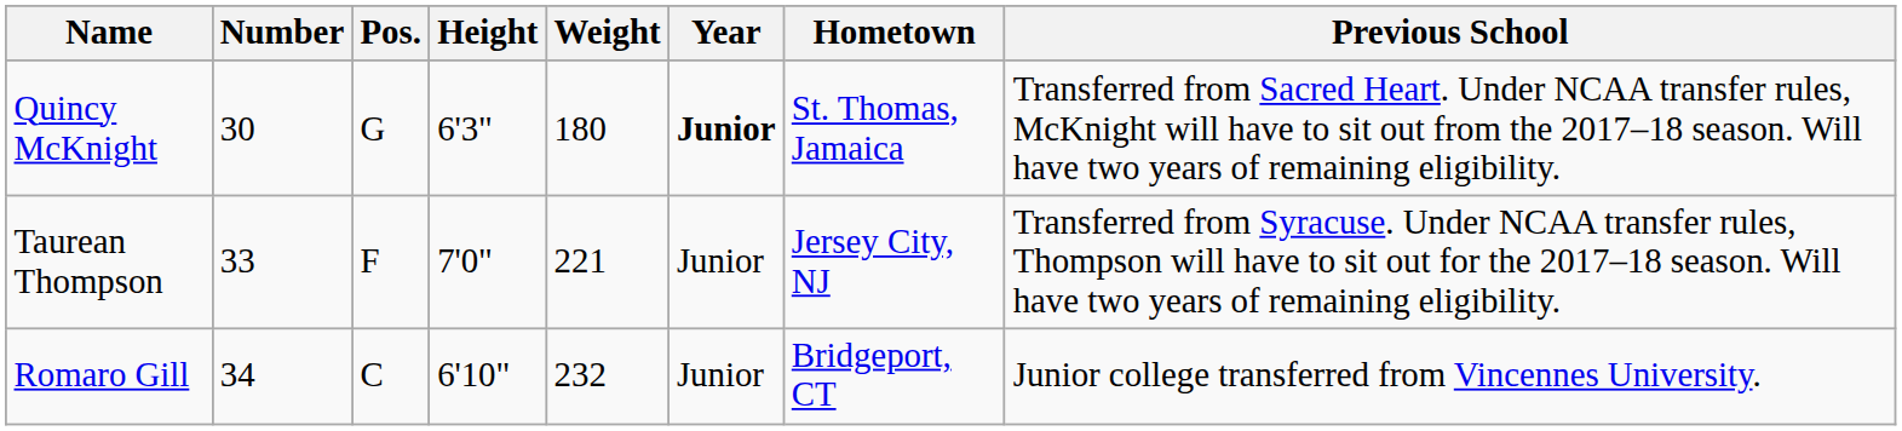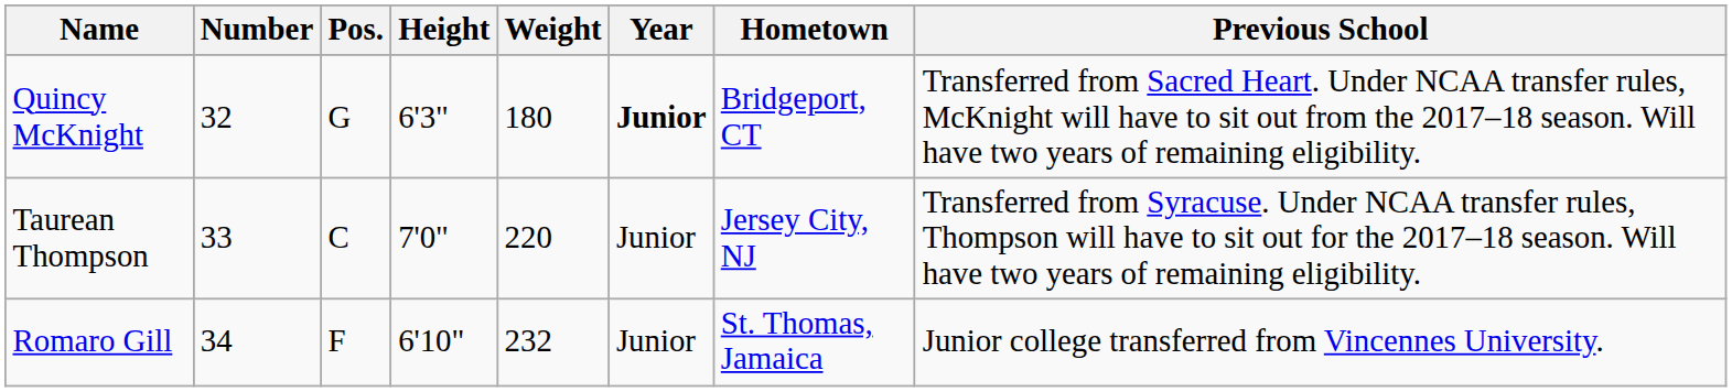Quincy McKnight | Number: 30 -> 32
Quincy McKnight | Hometown: St. Thomas, Jamaica -> Bridgeport, CT
Taurean Thompson | Pos.: F -> C
Taurean Thompson | Weight: 221 -> 220
Romaro Gill | Pos.: C -> F
Romaro Gill | Hometown: Bridgeport, CT -> St. Thomas, Jamaica
